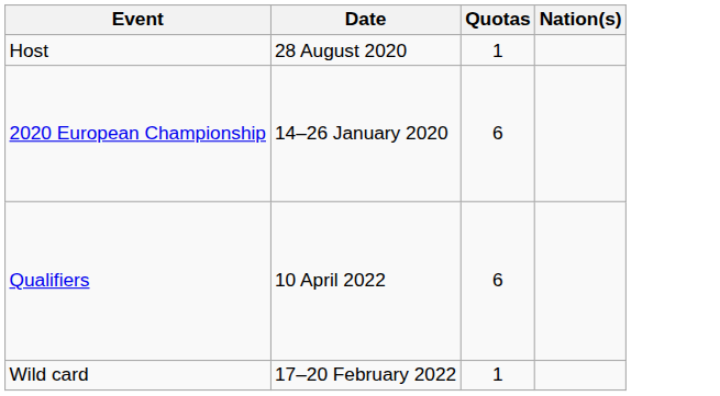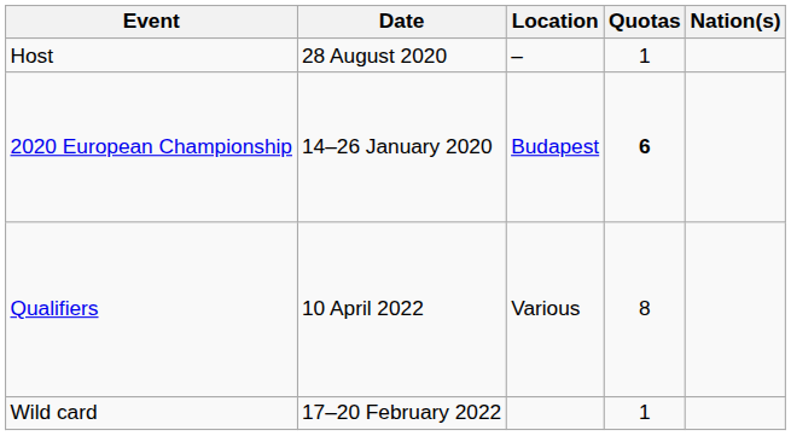+ column: Location | – | Budapest | Various
2020 European Championship | Quotas: normal -> bold
Qualifiers | Quotas: 6 -> 8
